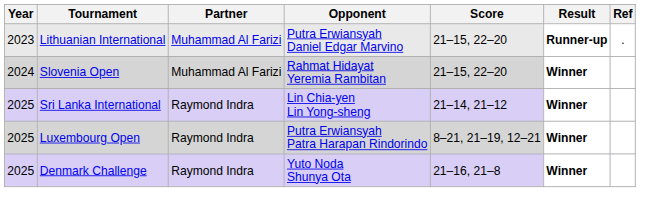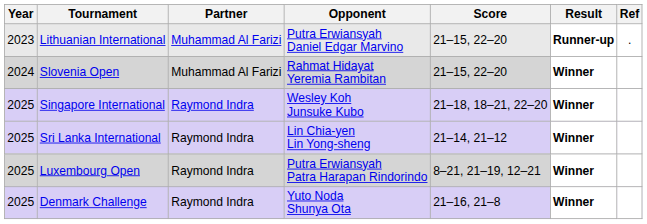+ row: 2025 | Singapore International | Raymond Indra | Wesley Koh Junsuke Kubo | 21–18, 18–21, 22–20 | Winner
